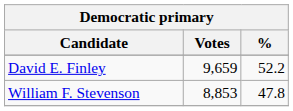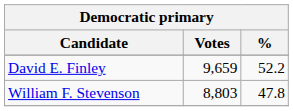William F. Stevenson | Votes: 8,853 -> 8,803
